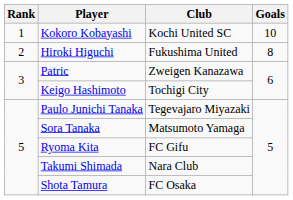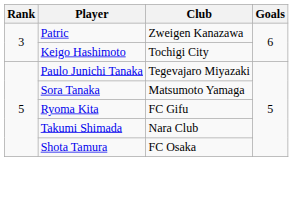- row: 1 | Kokoro Kobayashi | Kochi United SC | 10
- row: 2 | Hiroki Higuchi | Fukushima United | 8
